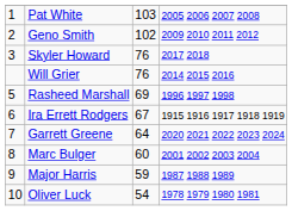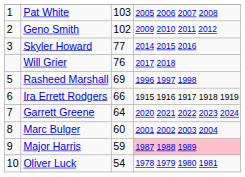Skyler Howard | column 3: 76 -> 77
Skyler Howard | column 4: 2017 2018 -> 2014 2015 2016
Will Grier | column 4: 2014 2015 2016 -> 2017 2018
Ira Errett Rodgers | column 3: 67 -> 66
Major Harris | column 4: no background -> pink background
